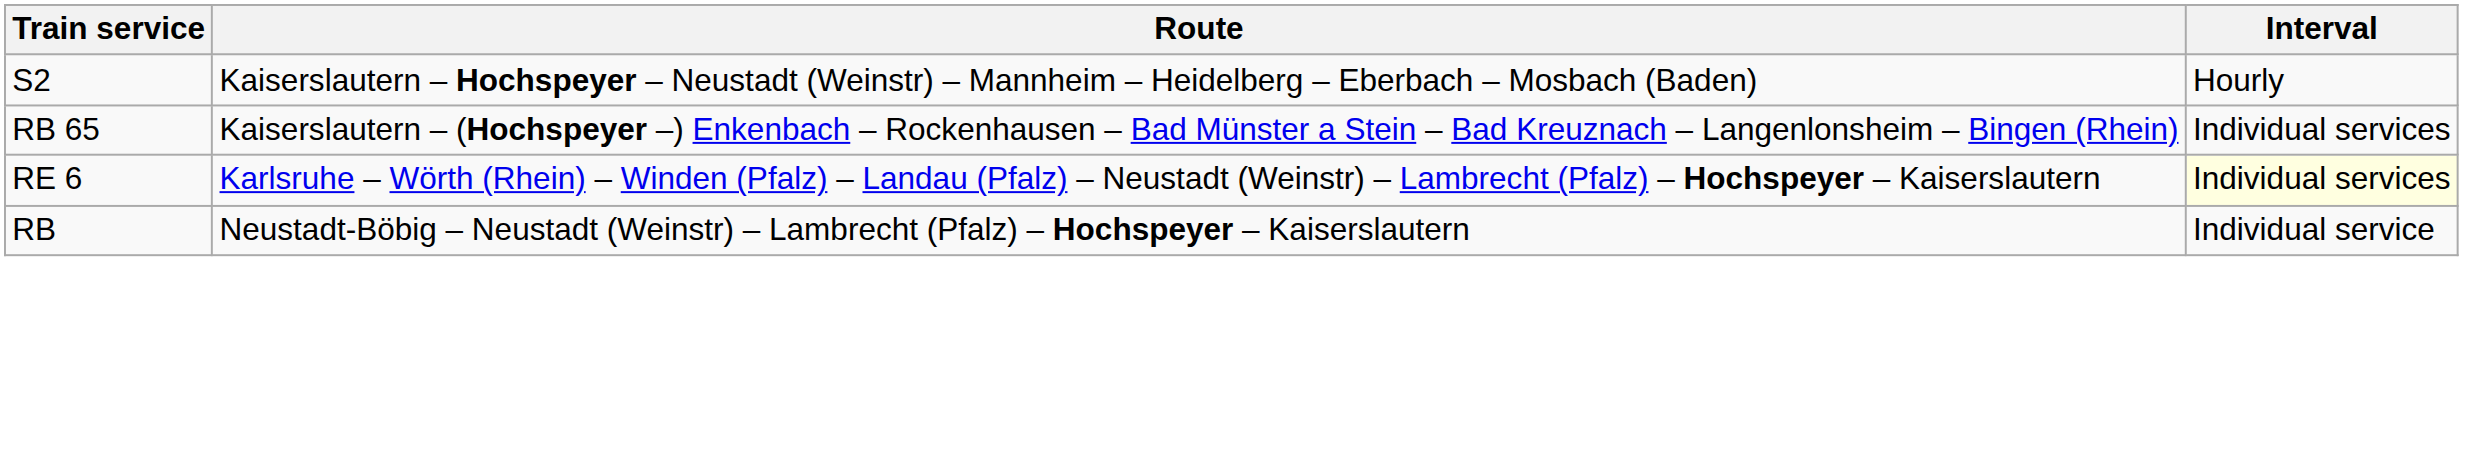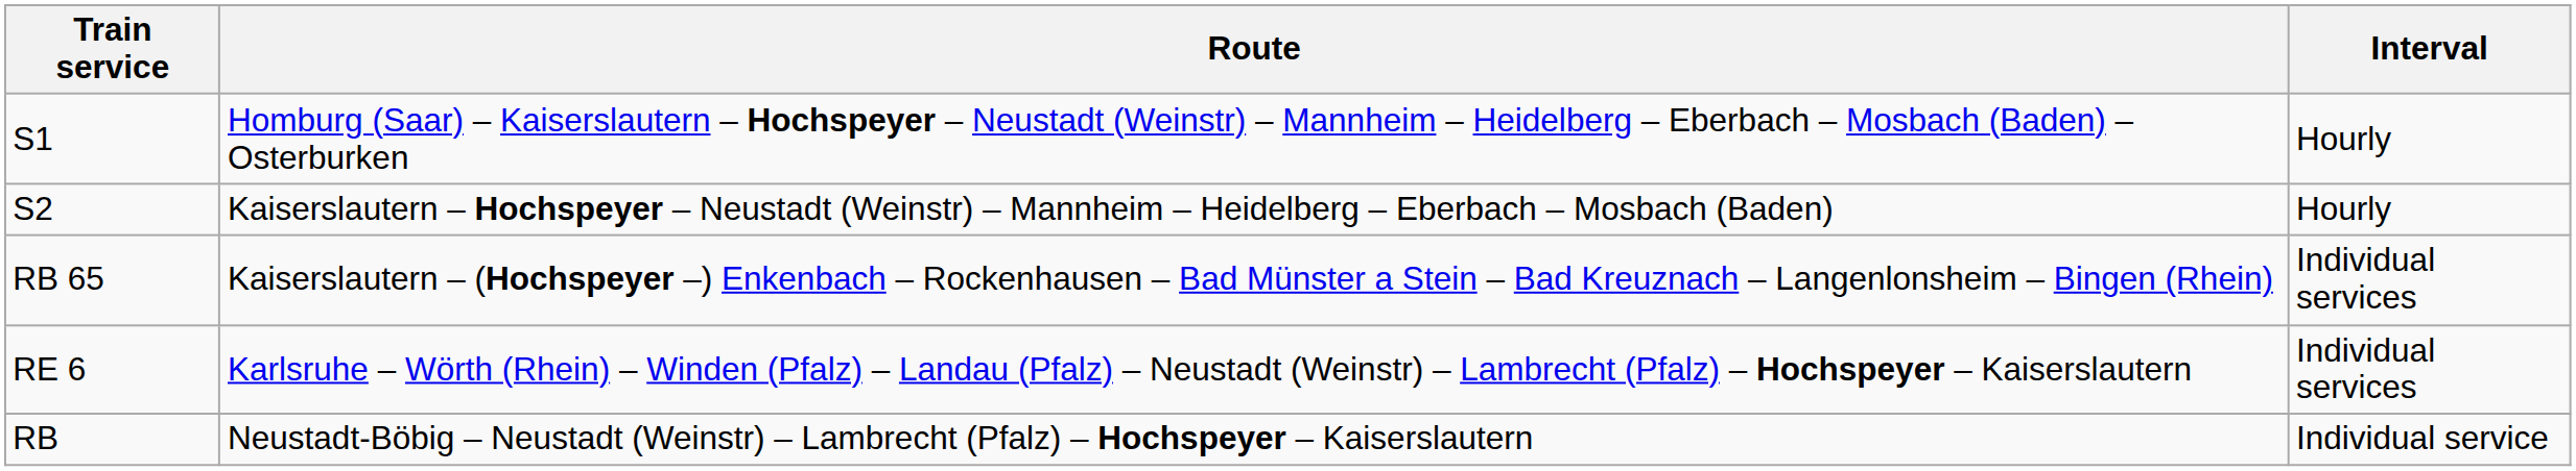+ row: S1 | Homburg (Saar) – Kaiserslautern – Hochspeyer – Neustadt (Weinstr) – Mannheim – Heidelberg – Eberbach – Mosbach (Baden) –Osterburken | Hourly
RE 6 | Interval: lightyellow background -> no background
